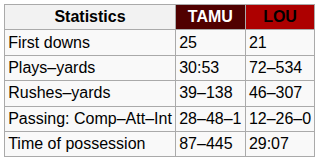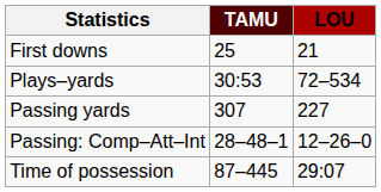- row: Rushes–yards | 39–138 | 46–307
+ row: Passing yards | 307 | 227
